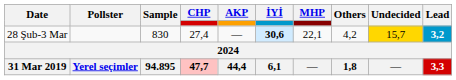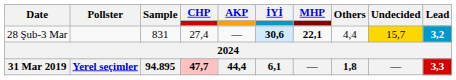28 Şub-3 Mar | Sample: 830 -> 831
28 Şub-3 Mar | MHP: normal -> bold
28 Şub-3 Mar | Others: 4,2 -> 4,4
